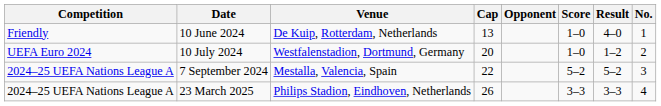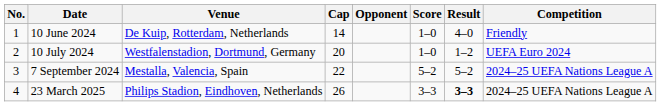columns swapped: No. <-> Competition
10 June 2024 | Cap: 13 -> 14
23 March 2025 | Result: normal -> bold
